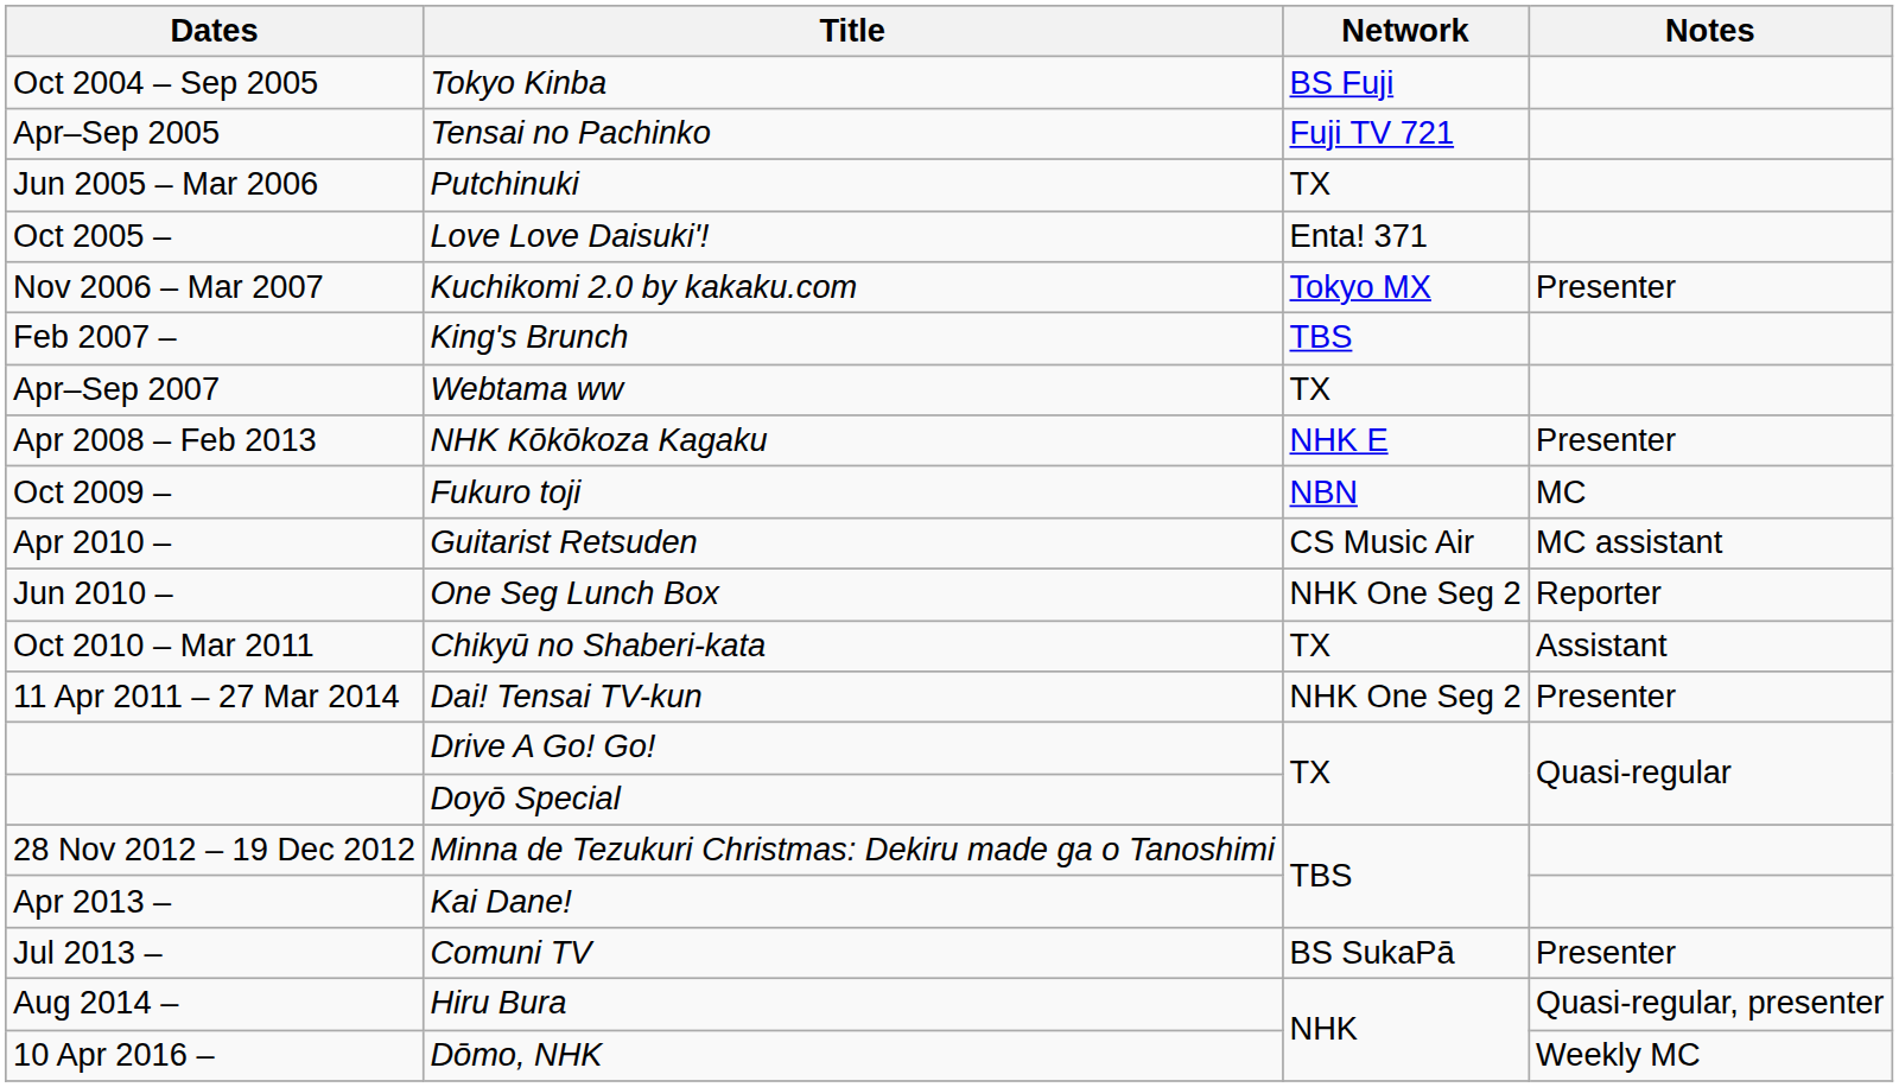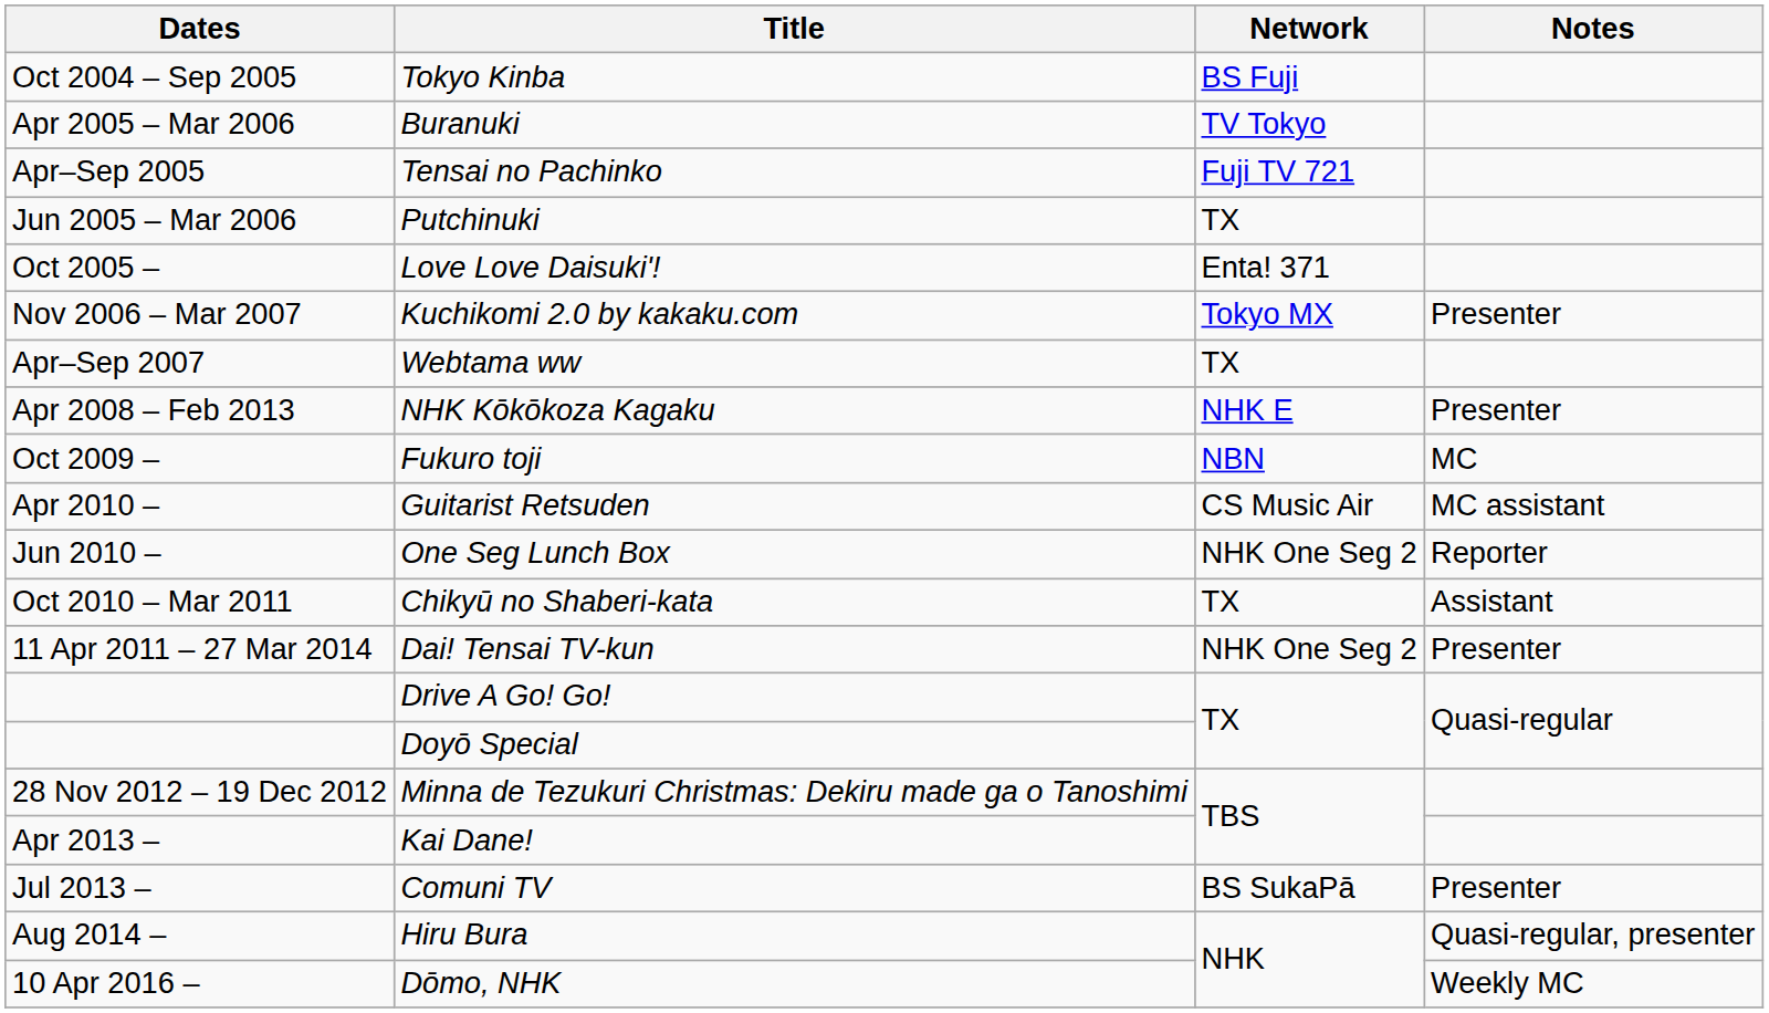+ row: Apr 2005 – Mar 2006 | Buranuki | TV Tokyo
- row: Feb 2007 – | King's Brunch | TBS
